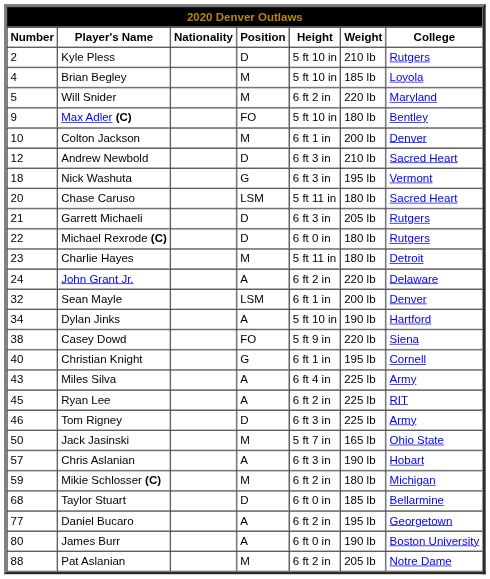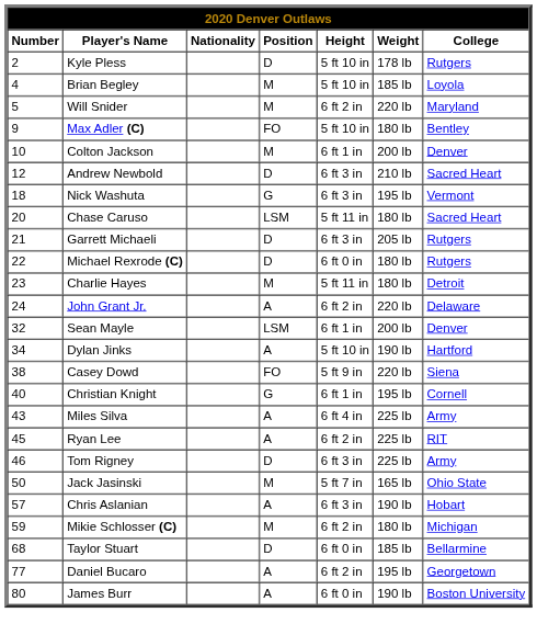Kyle Pless | Weight: 210 lb -> 178 lb
- row: 88 | Pat Aslanian | M | 6 ft 2 in | 205 lb | Notre Dame
